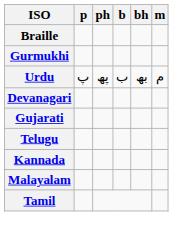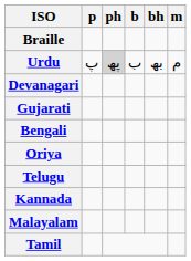- row: Gurmukhi
Urdu | ph: no background -> lightgrey background
+ row: Bengali
+ row: Oriya
